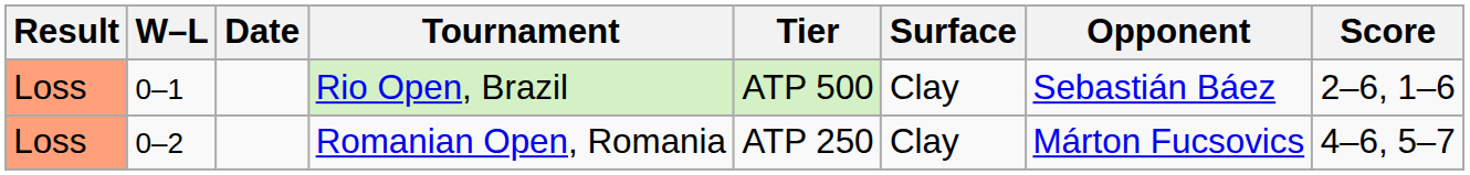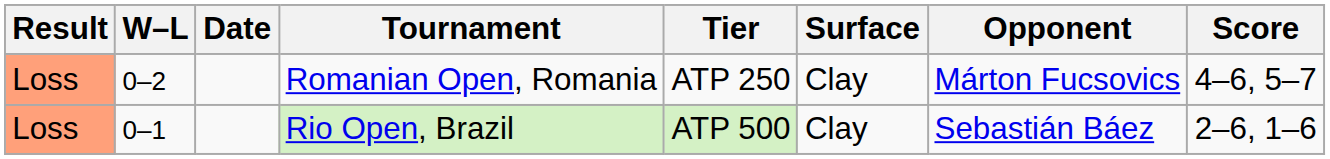rows swapped: Rio Open, Brazil <-> Romanian Open, Romania
